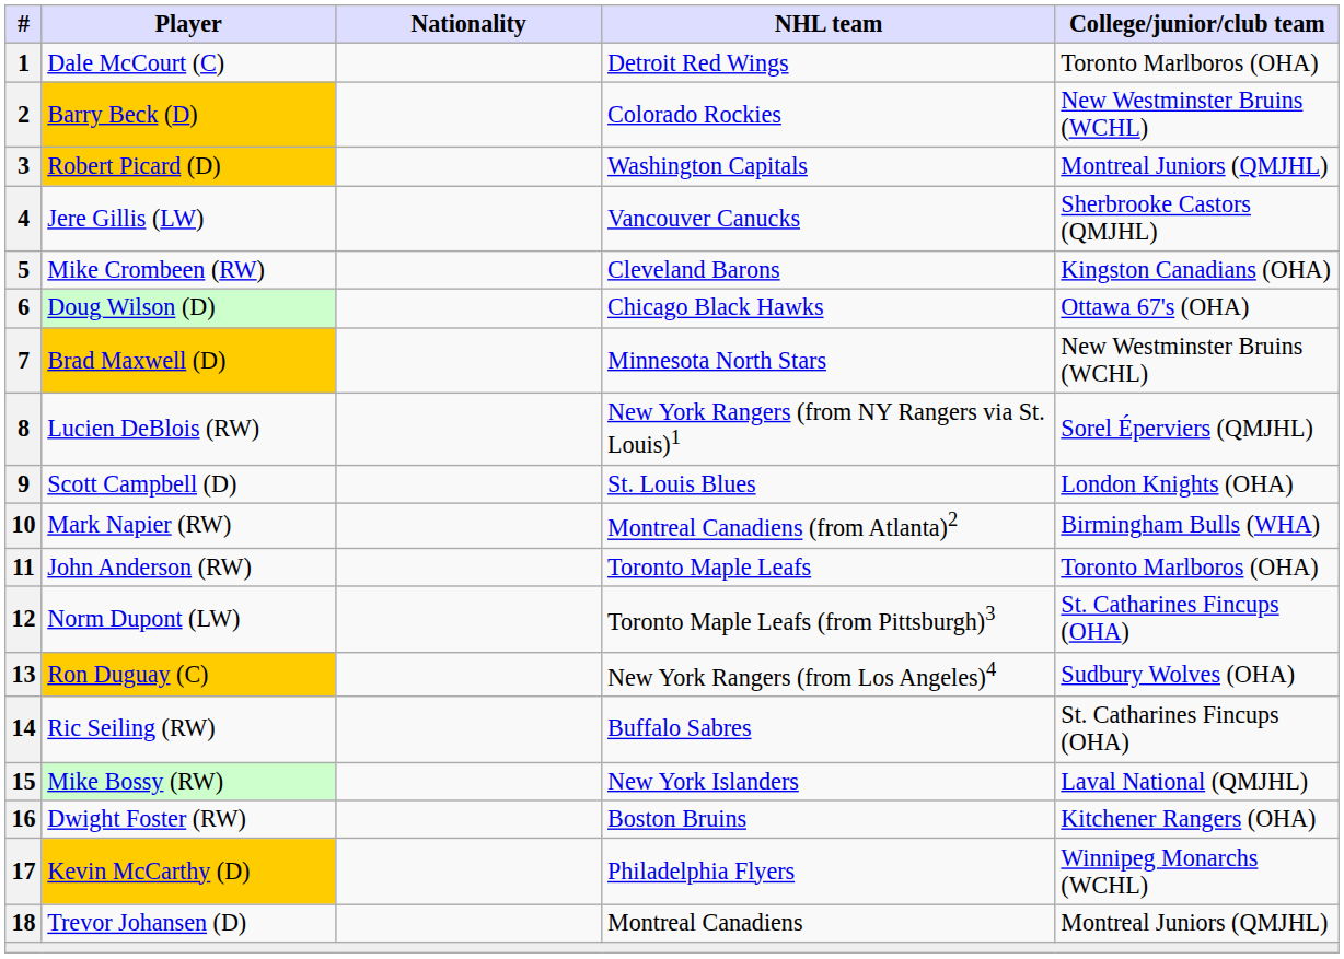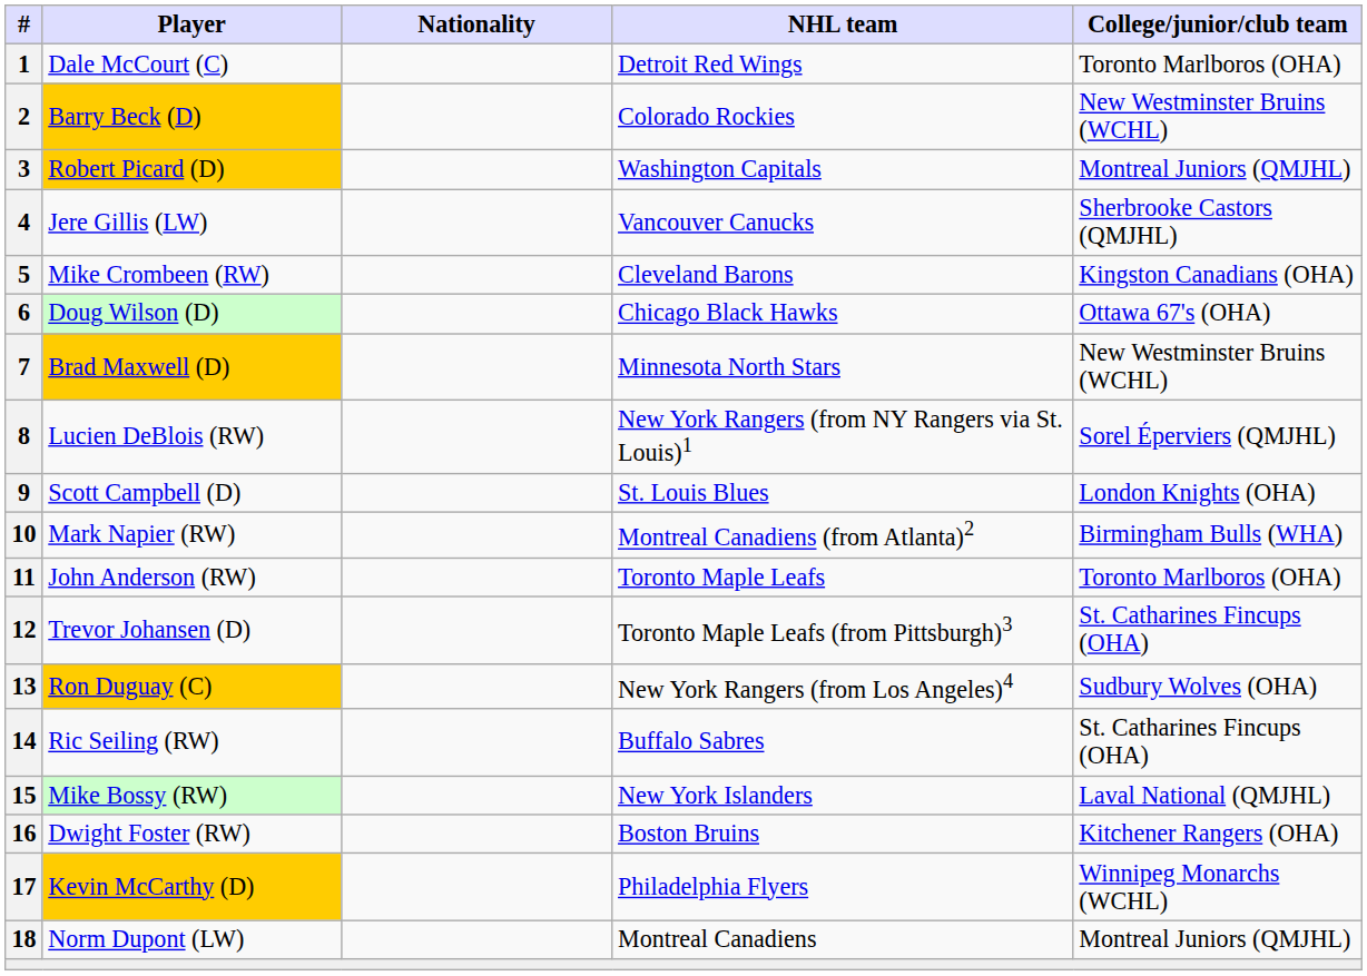12 | Player: Norm Dupont (LW) -> Trevor Johansen (D)
18 | Player: Trevor Johansen (D) -> Norm Dupont (LW)
